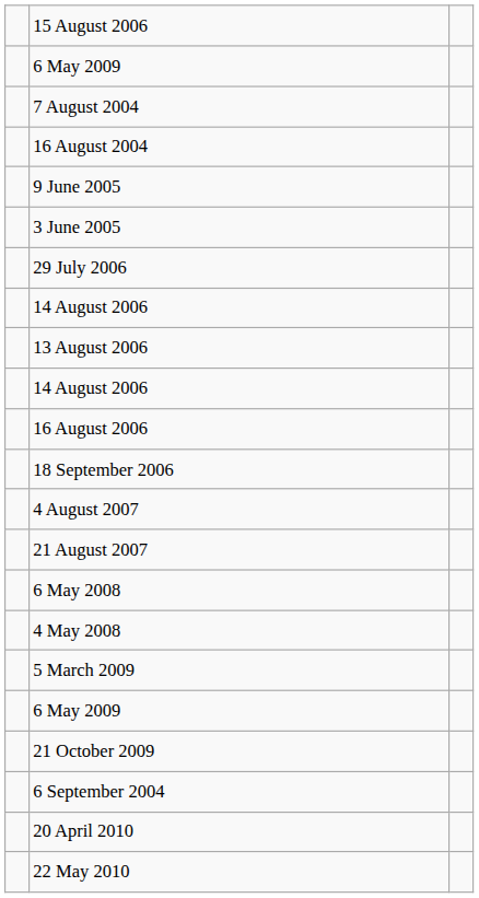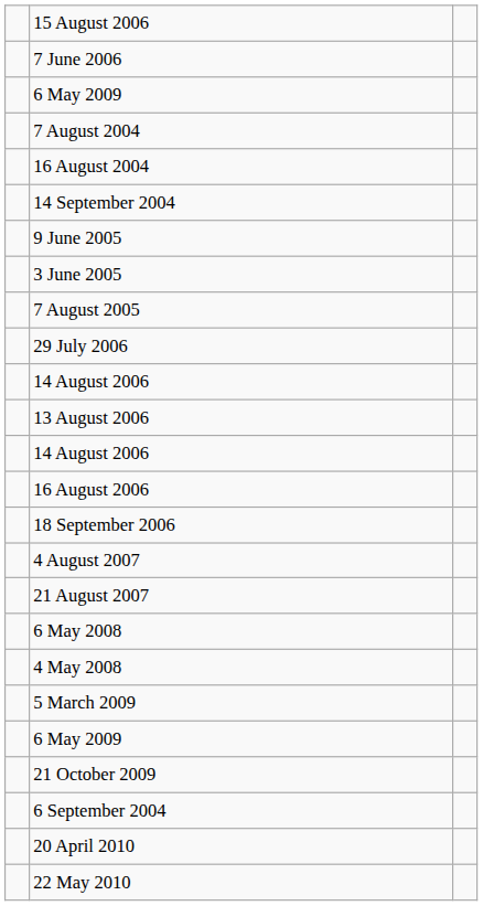+ row: 7 June 2006
+ row: 14 September 2004
+ row: 7 August 2005
